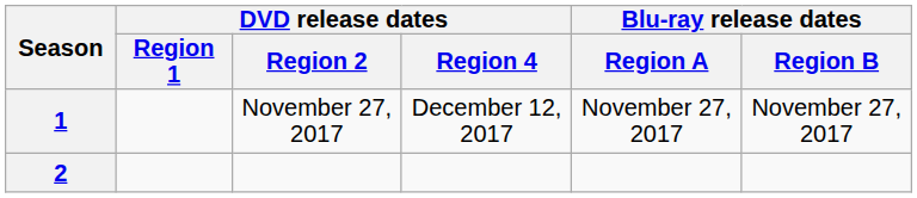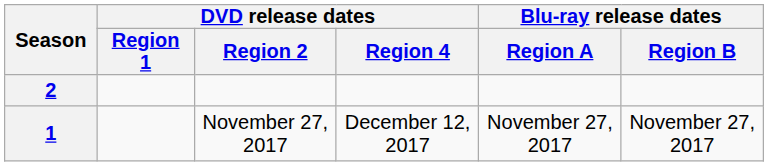rows swapped: 1 <-> 2
